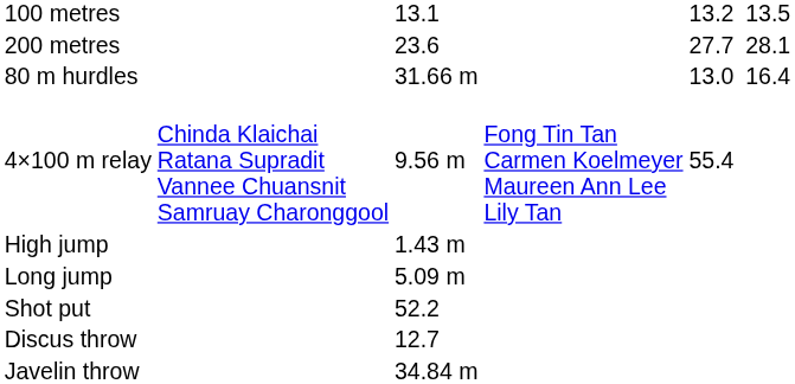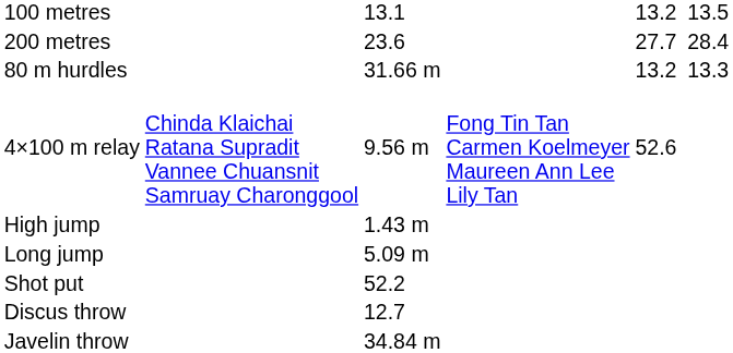200 metres | column 7: 28.1 -> 28.4
80 m hurdles | column 5: 13.0 -> 13.2
80 m hurdles | column 7: 16.4 -> 13.3
4×100 m relay | column 5: 55.4 -> 52.6
